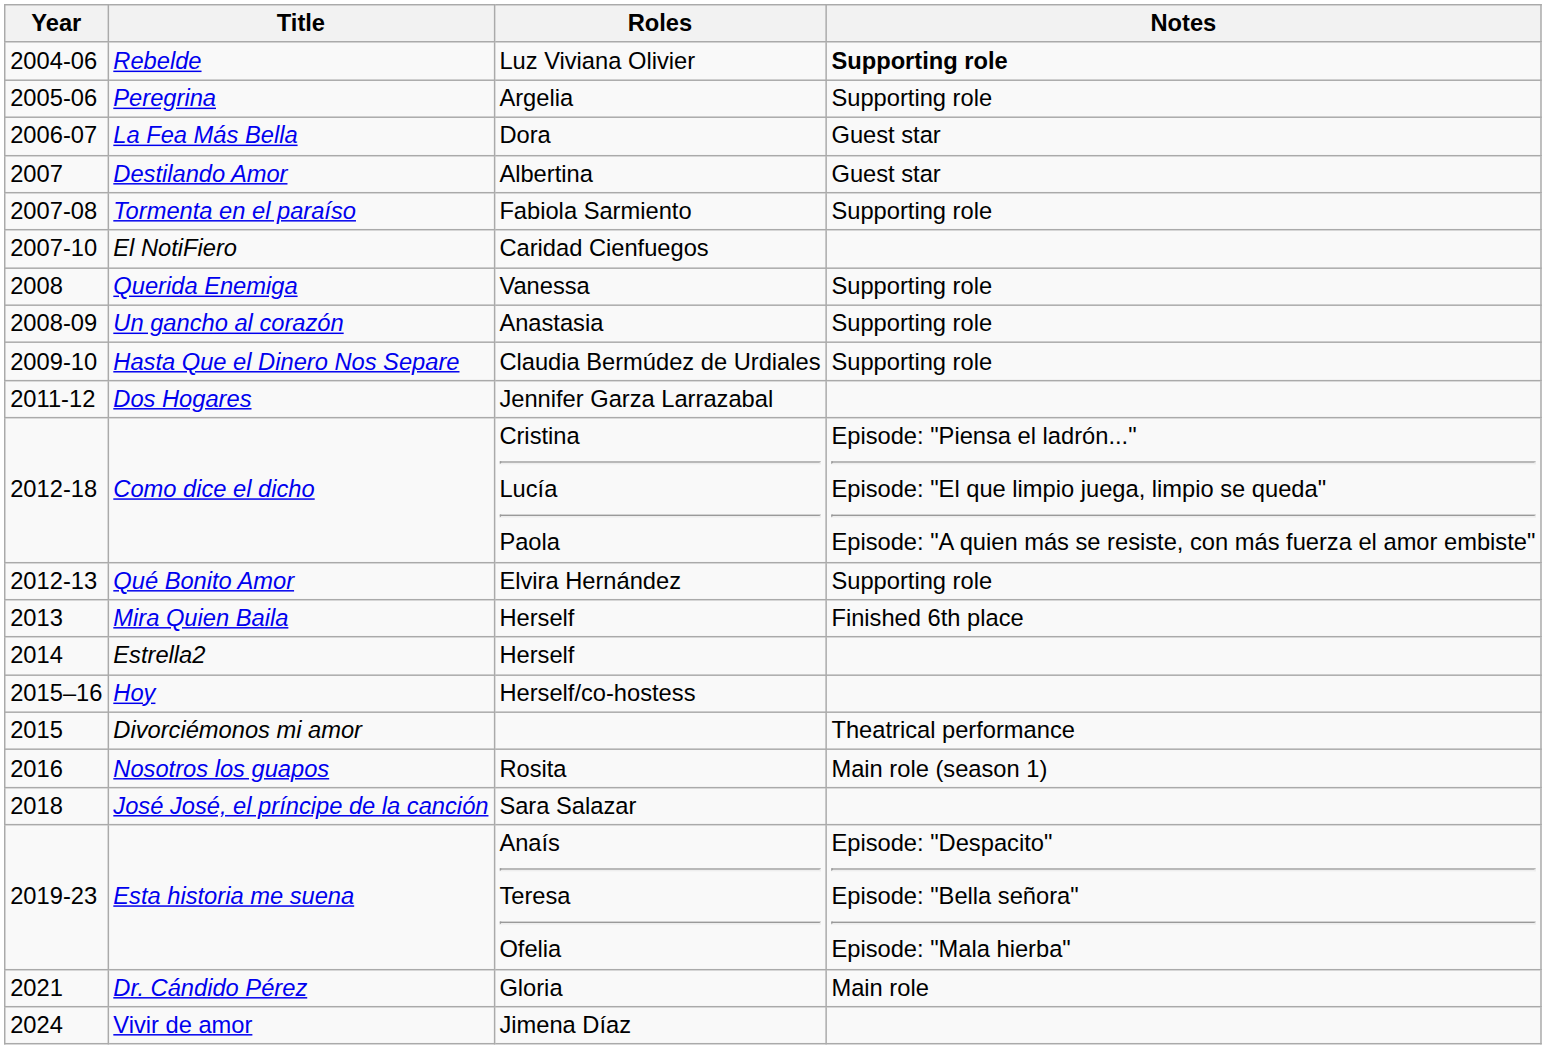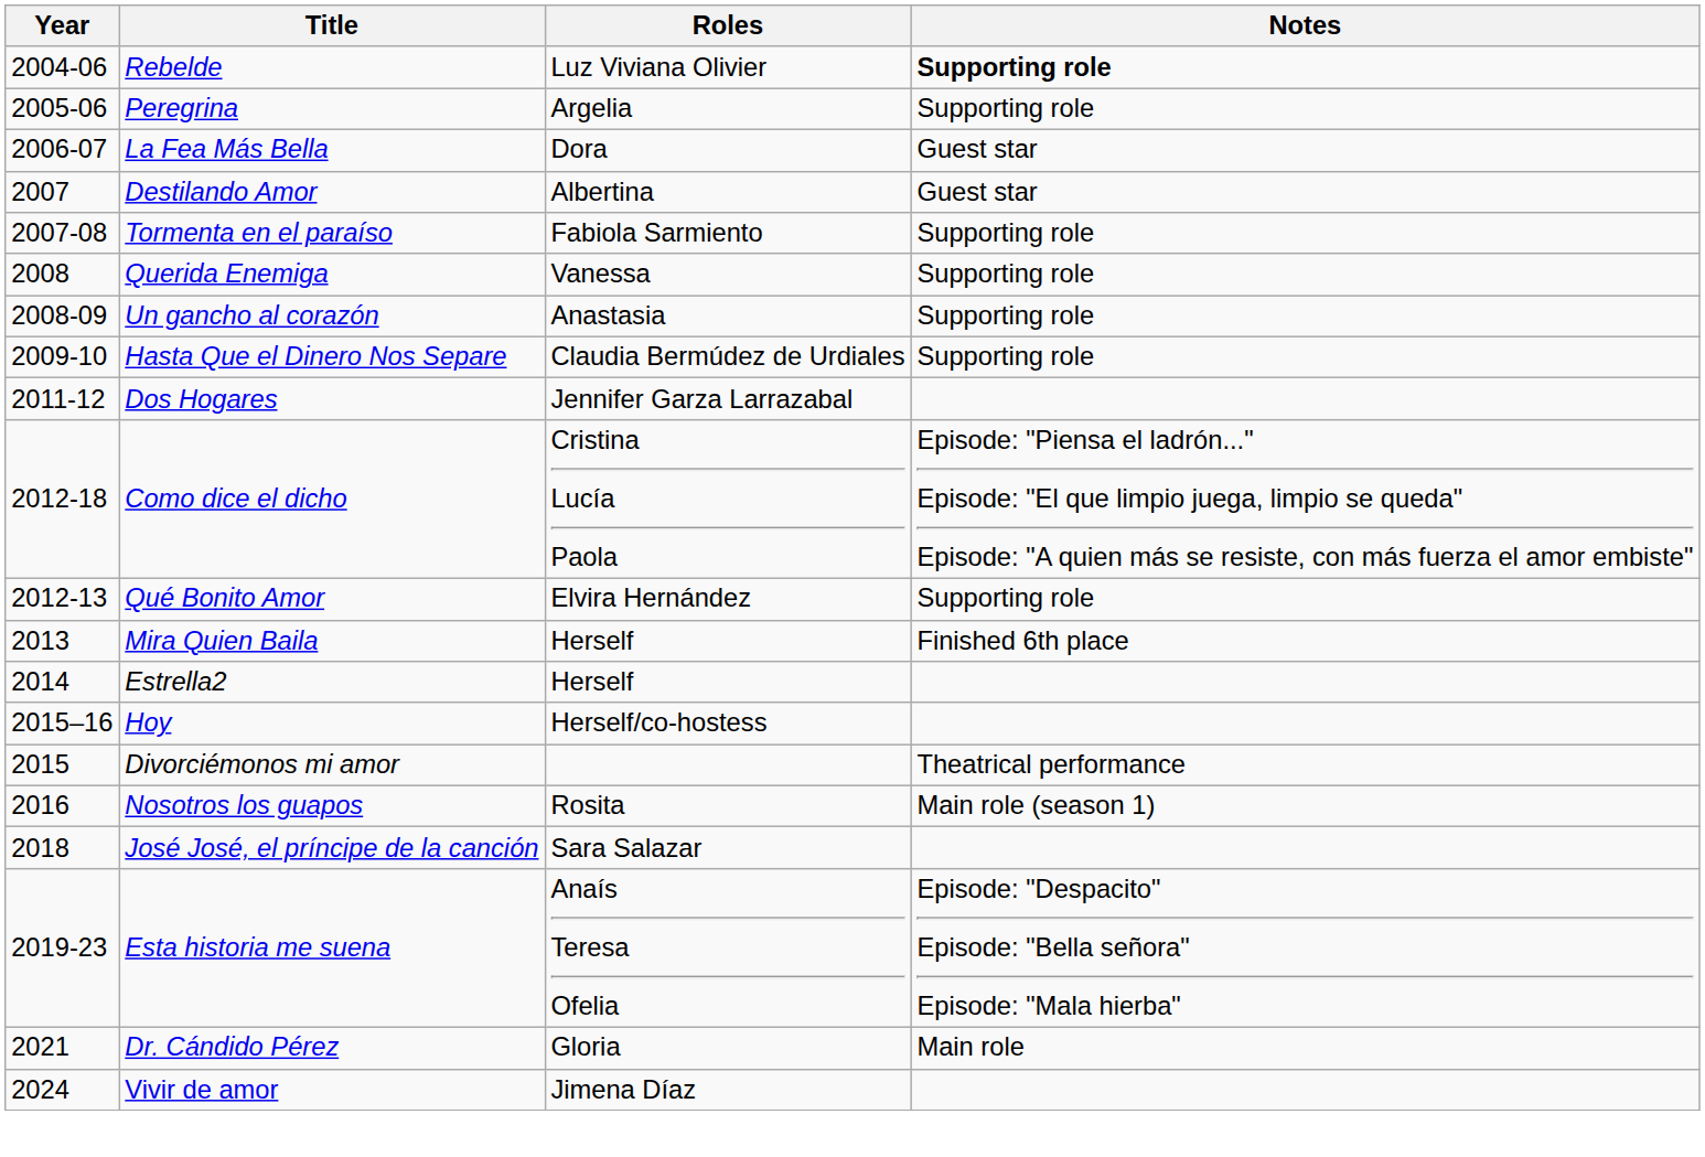- row: 2007-10 | El NotiFiero | Caridad Cienfuegos
